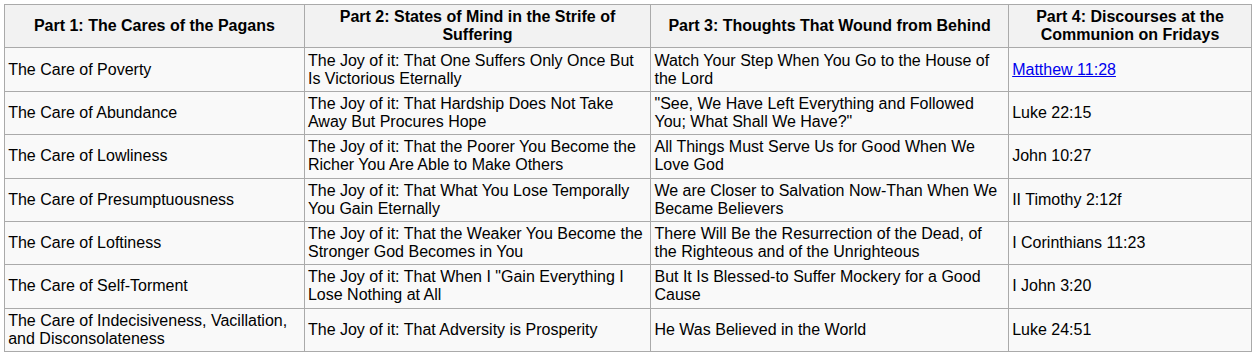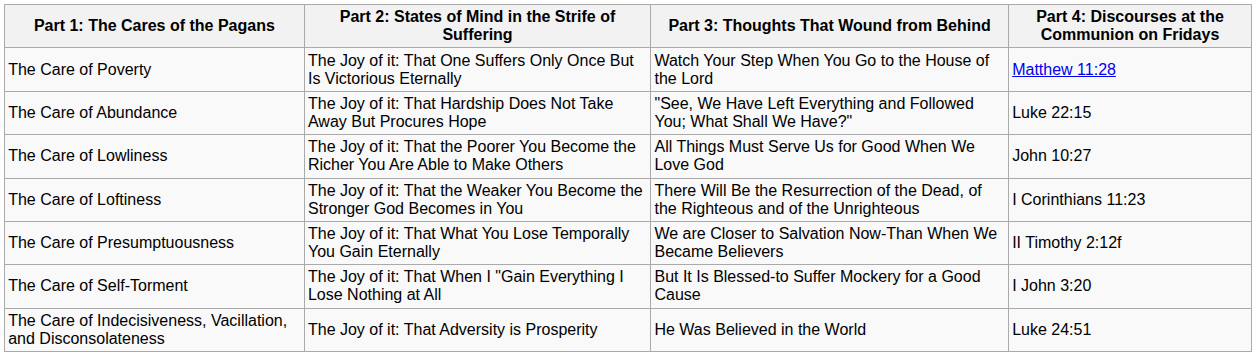rows swapped: The Care of Loftiness <-> The Care of Presumptuousness
